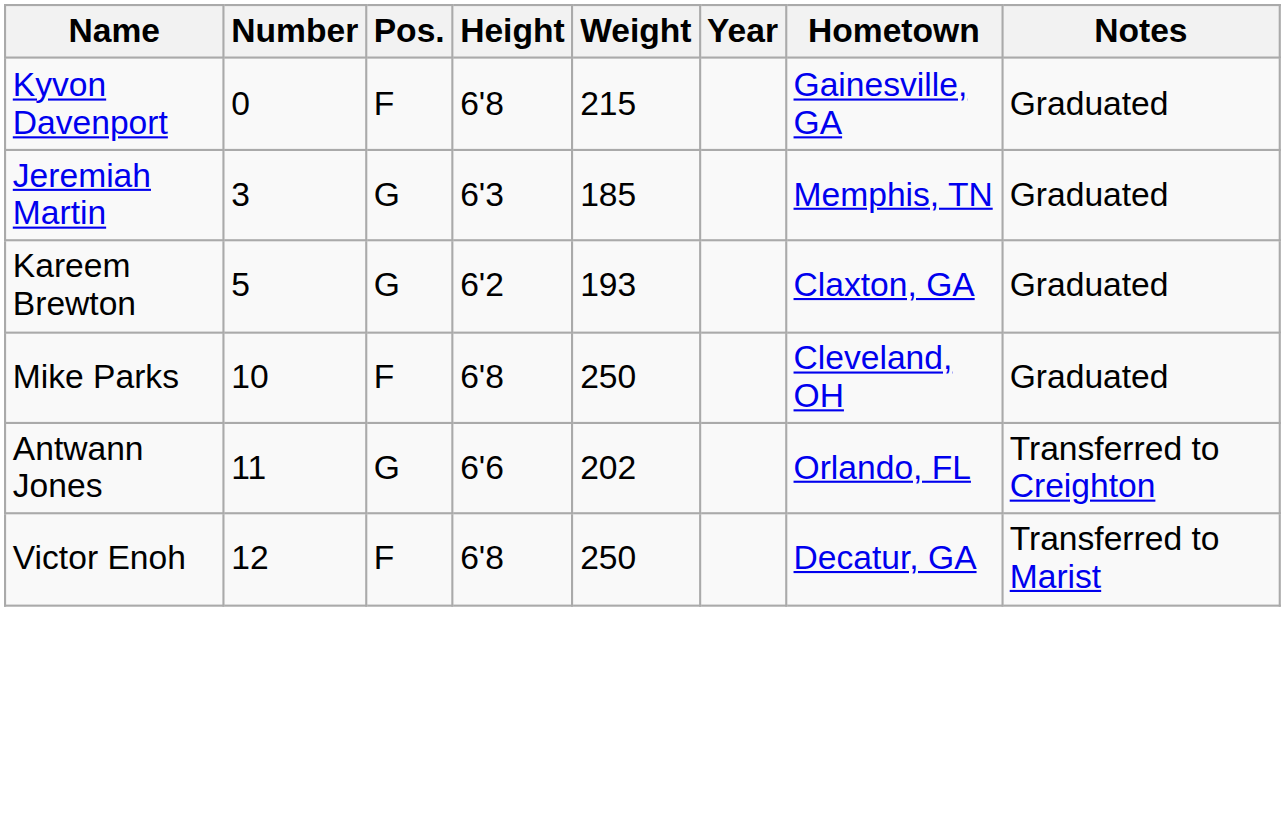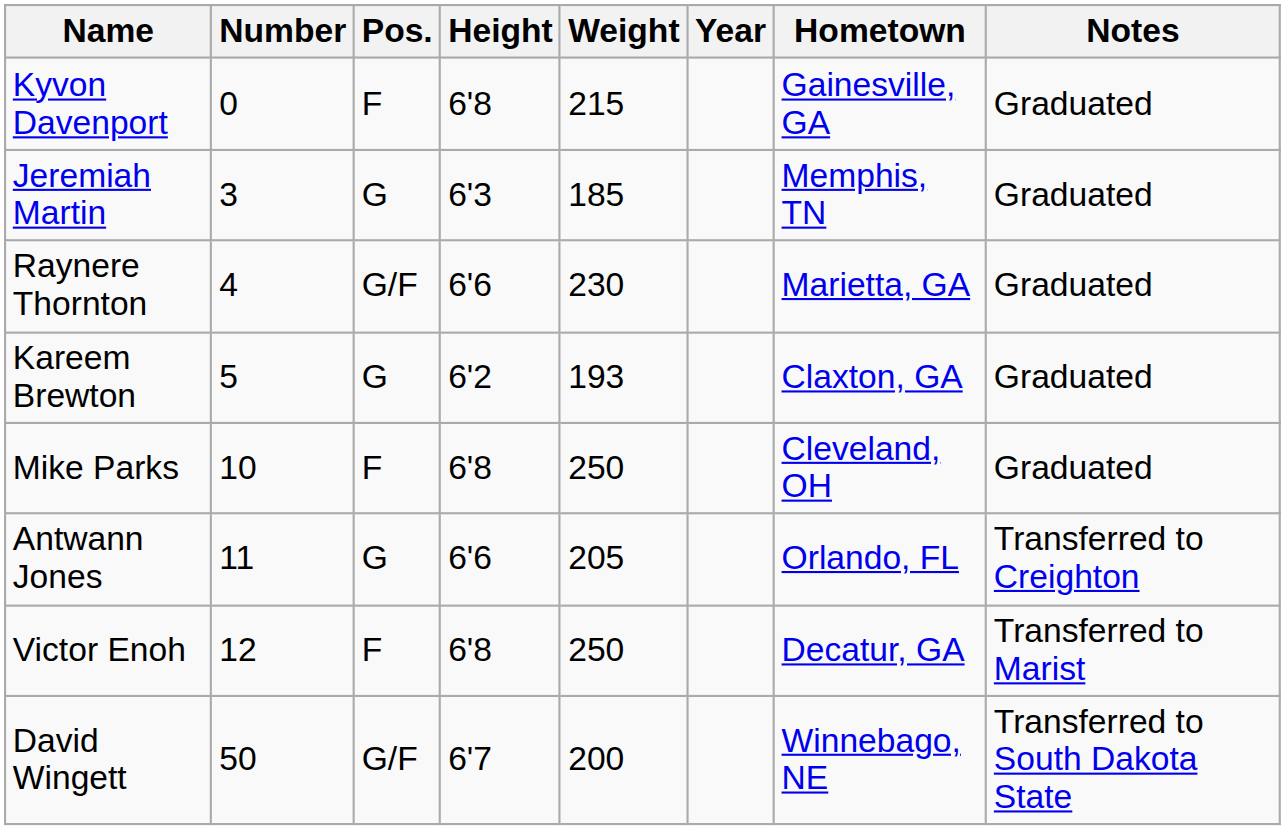+ row: Raynere Thornton | 4 | G/F | 6'6 | 230 | Marietta, GA | Graduated
Antwann Jones | Weight: 202 -> 205
+ row: David Wingett | 50 | G/F | 6'7 | 200 | Winnebago, NE | Transferred to South Dakota State
